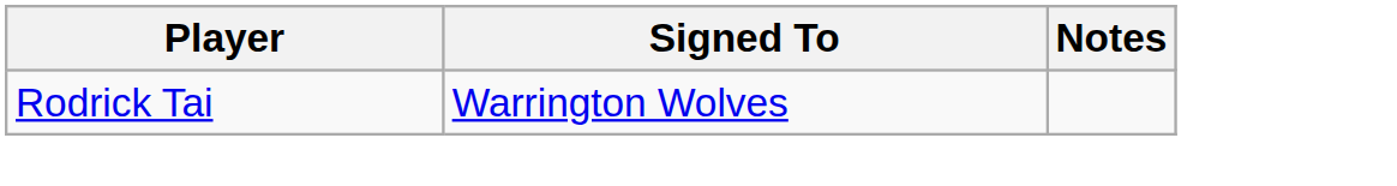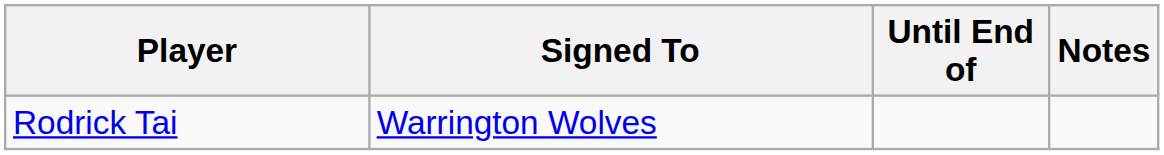+ column: Until End of
